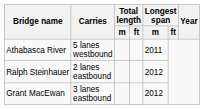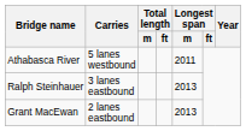Ralph Steinhauer | Carries: 2 lanes eastbound -> 3 lanes eastbound
Ralph Steinhauer | Longest span / m: 2012 -> 2013
Grant MacEwan | Carries: 3 lanes eastbound -> 2 lanes eastbound
Grant MacEwan | Longest span / m: 2012 -> 2013
